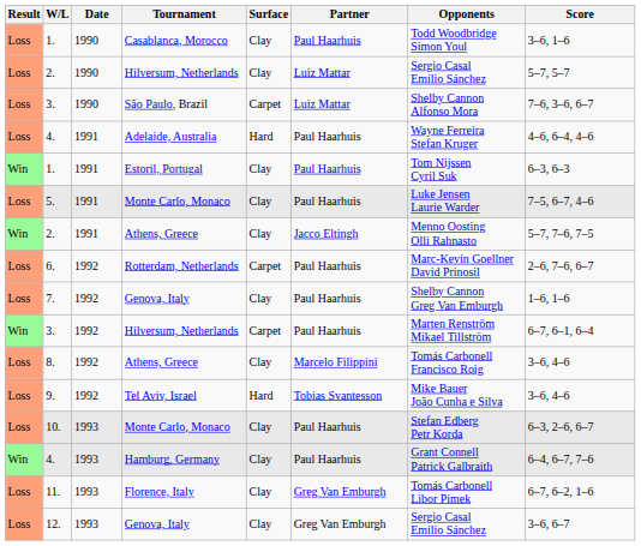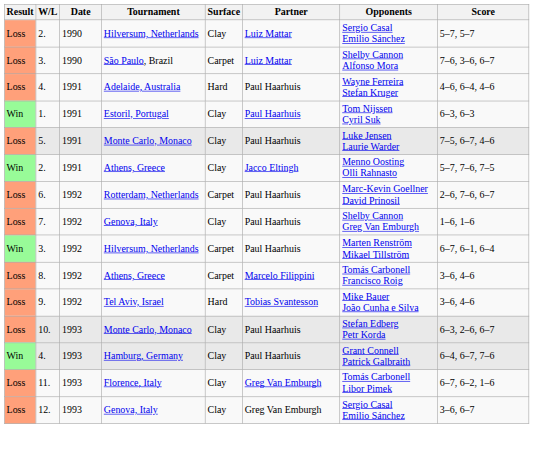- row: Loss | 1. | 1990 | Casablanca, Morocco | Clay | Paul Haarhuis | Todd Woodbridge Simon Youl | 3–6, 1–6
8. | Surface: Clay -> Carpet
